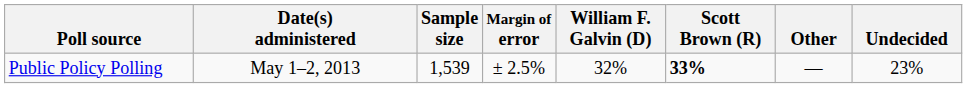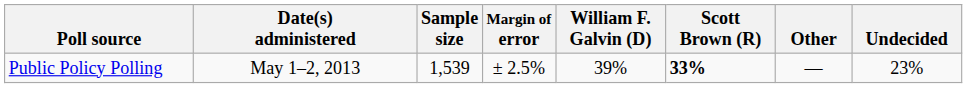Public Policy Polling | William F. Galvin (D): 32% -> 39%
